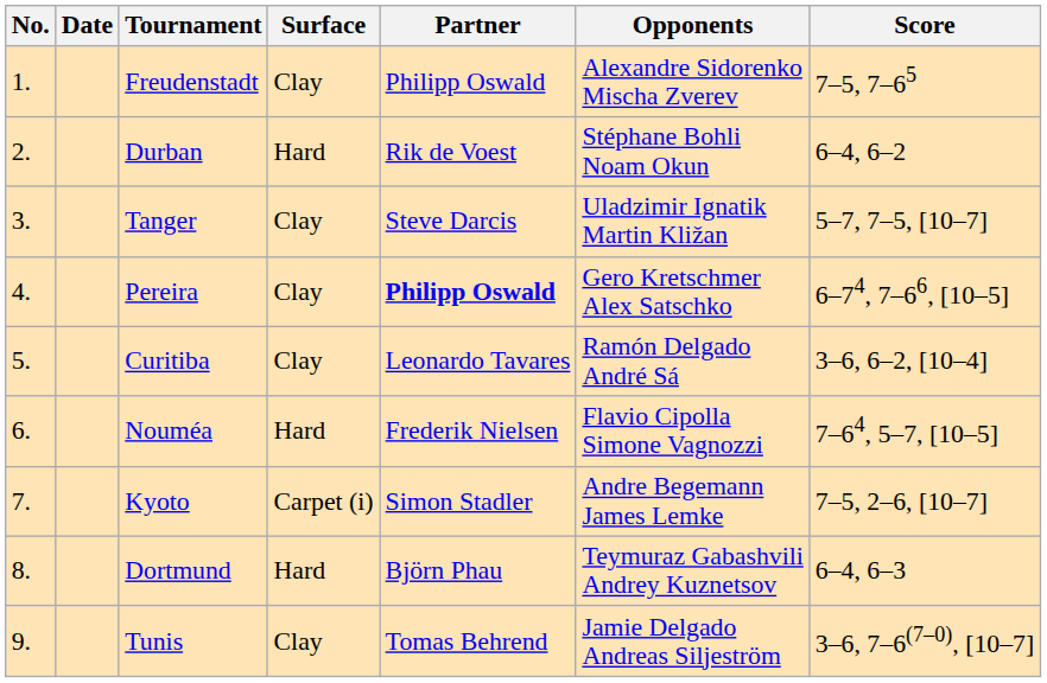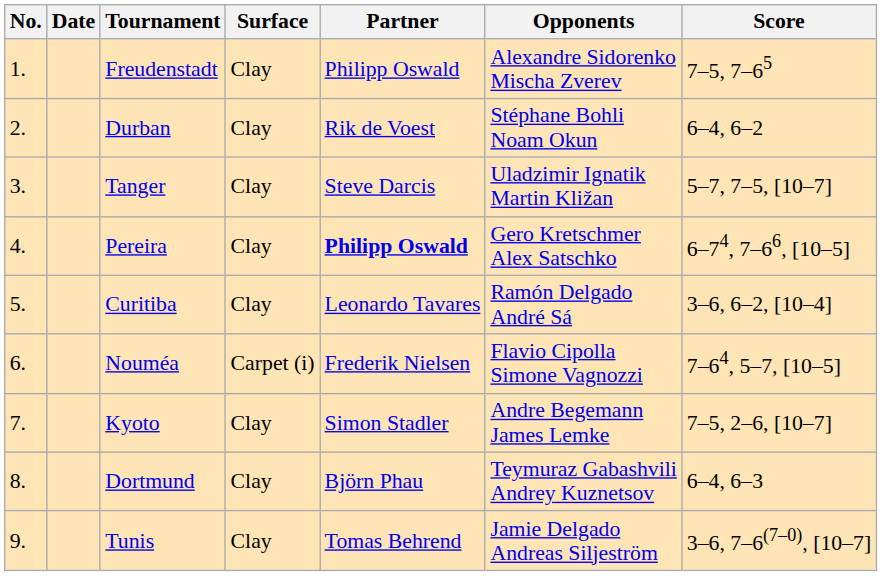Durban | Surface: Hard -> Clay
Nouméa | Surface: Hard -> Carpet (i)
Kyoto | Surface: Carpet (i) -> Clay
Dortmund | Surface: Hard -> Clay
